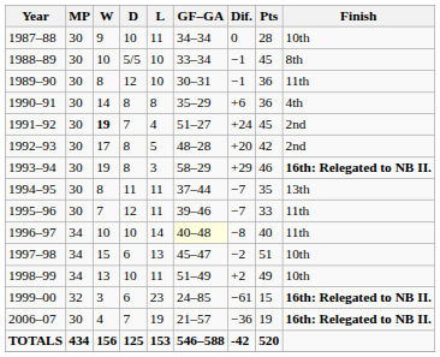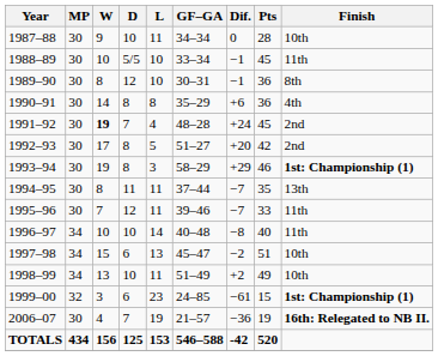1988–89 | Finish: 8th -> 11th
1989–90 | Finish: 11th -> 8th
1991–92 | GF–GA: 51–27 -> 48–28
1992–93 | GF–GA: 48–28 -> 51–27
1993–94 | Finish: 16th: Relegated to NB II. -> 1st: Championship (1)
1996–97 | GF–GA: lightyellow background -> no background
1999–00 | Finish: 16th: Relegated to NB II. -> 1st: Championship (1)
